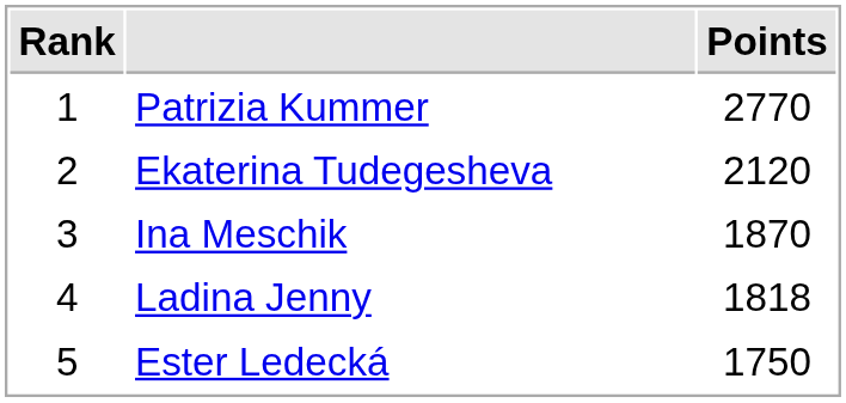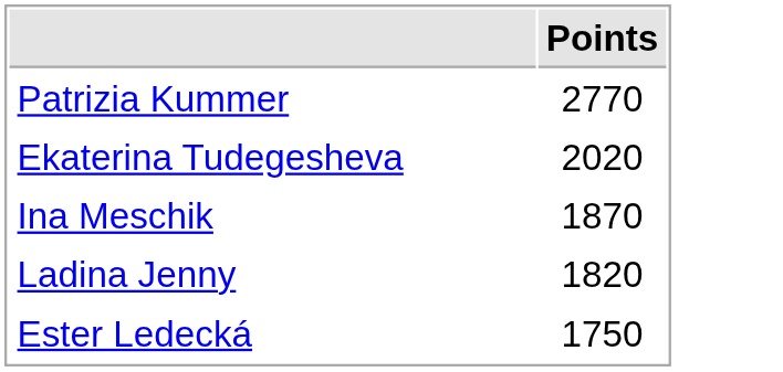- column: Rank | 1 | 2 | 3 | 4 | 5
Ekaterina Tudegesheva | Points: 2120 -> 2020
Ladina Jenny | Points: 1818 -> 1820
